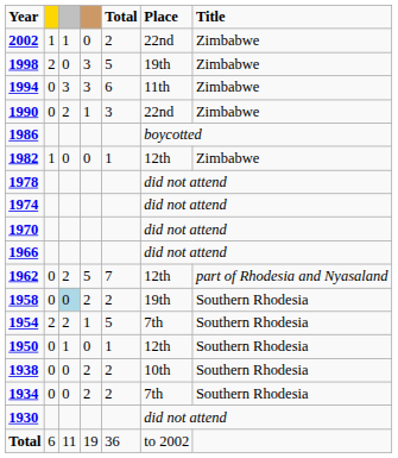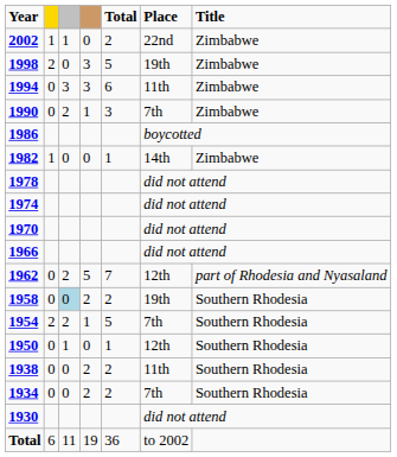1990 | Place: 22nd -> 7th
1982 | Place: 12th -> 14th
1938 | Place: 10th -> 11th
